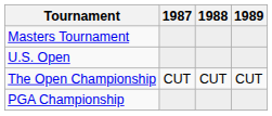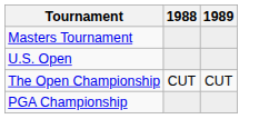- column: 1987 | CUT
